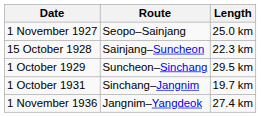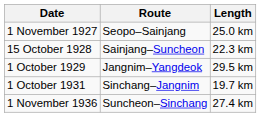1 October 1929 | Route: Suncheon–Sinchang -> Jangnim–Yangdeok
1 November 1936 | Route: Jangnim–Yangdeok -> Suncheon–Sinchang
